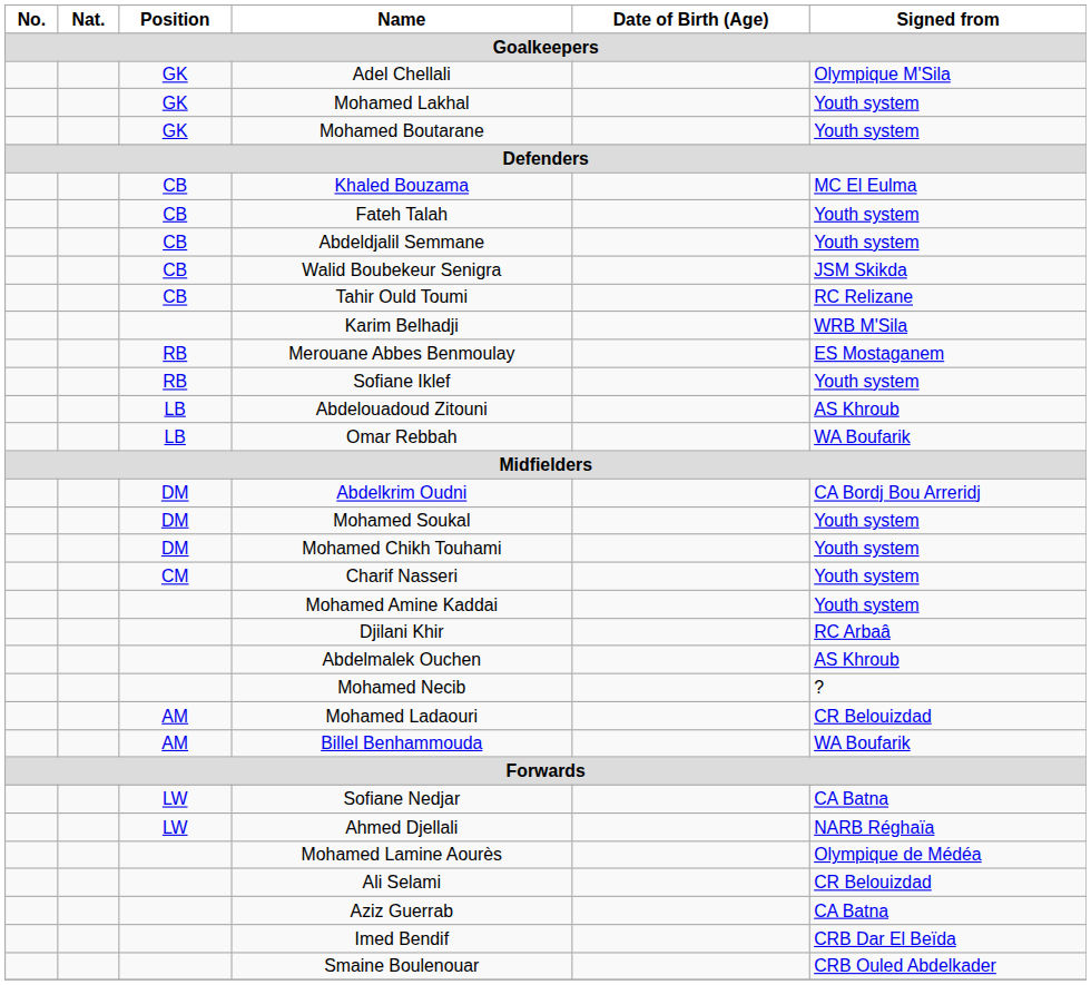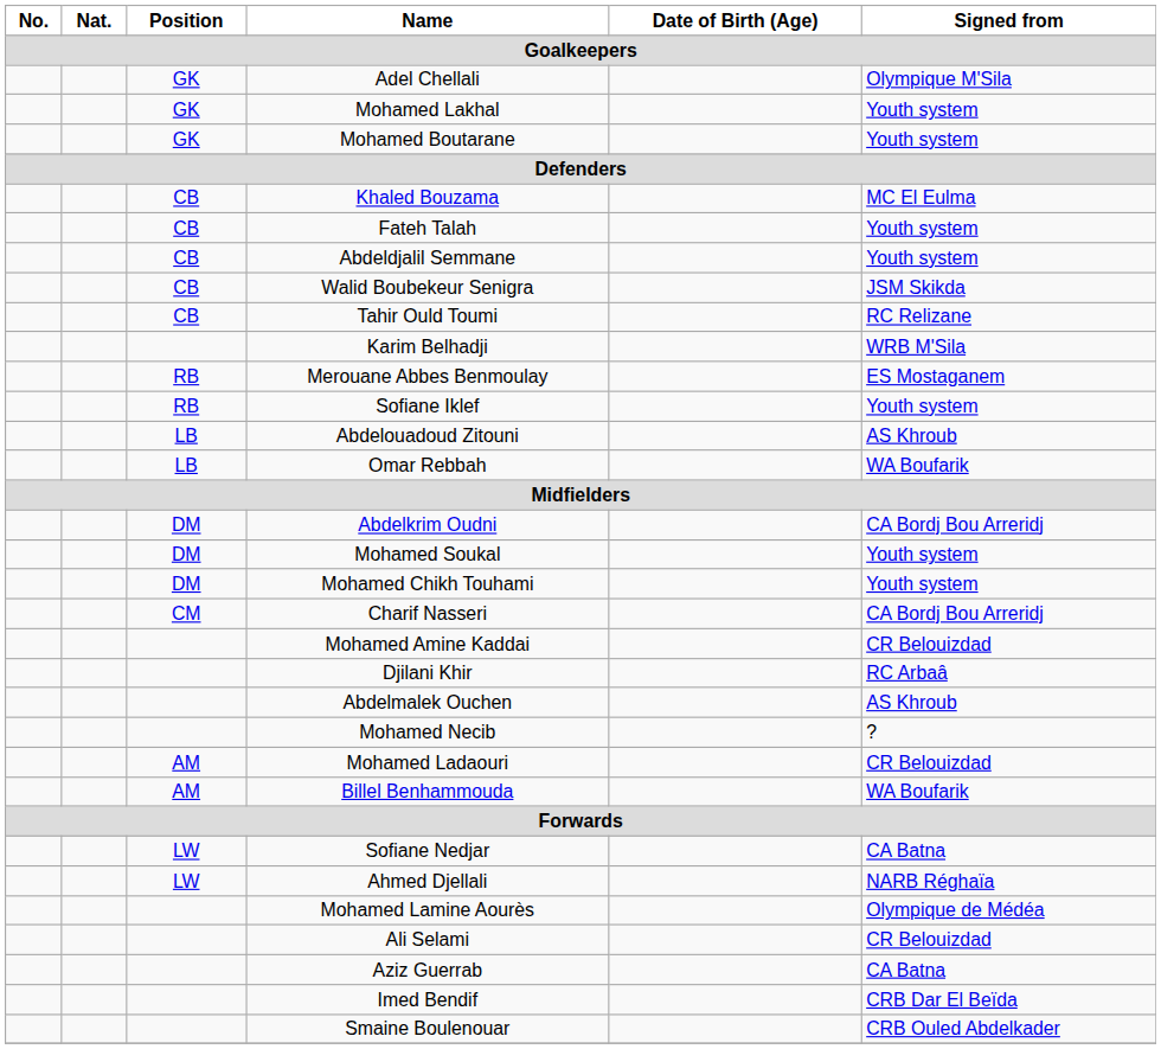Charif Nasseri | Signed from: Youth system -> CA Bordj Bou Arreridj
Mohamed Amine Kaddai | Signed from: Youth system -> CR Belouizdad
